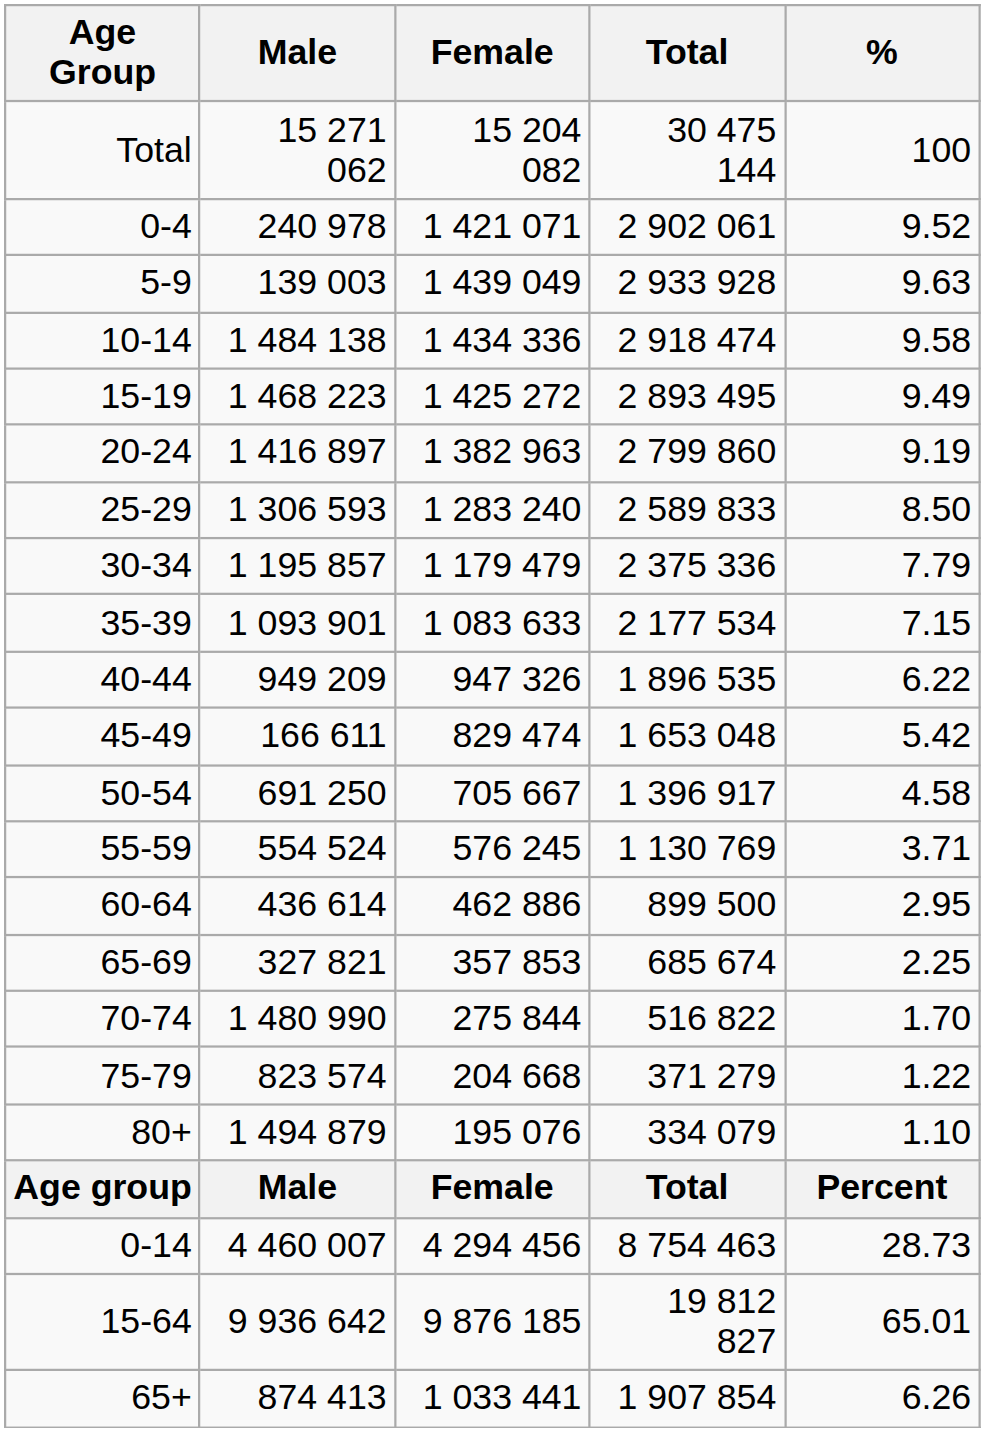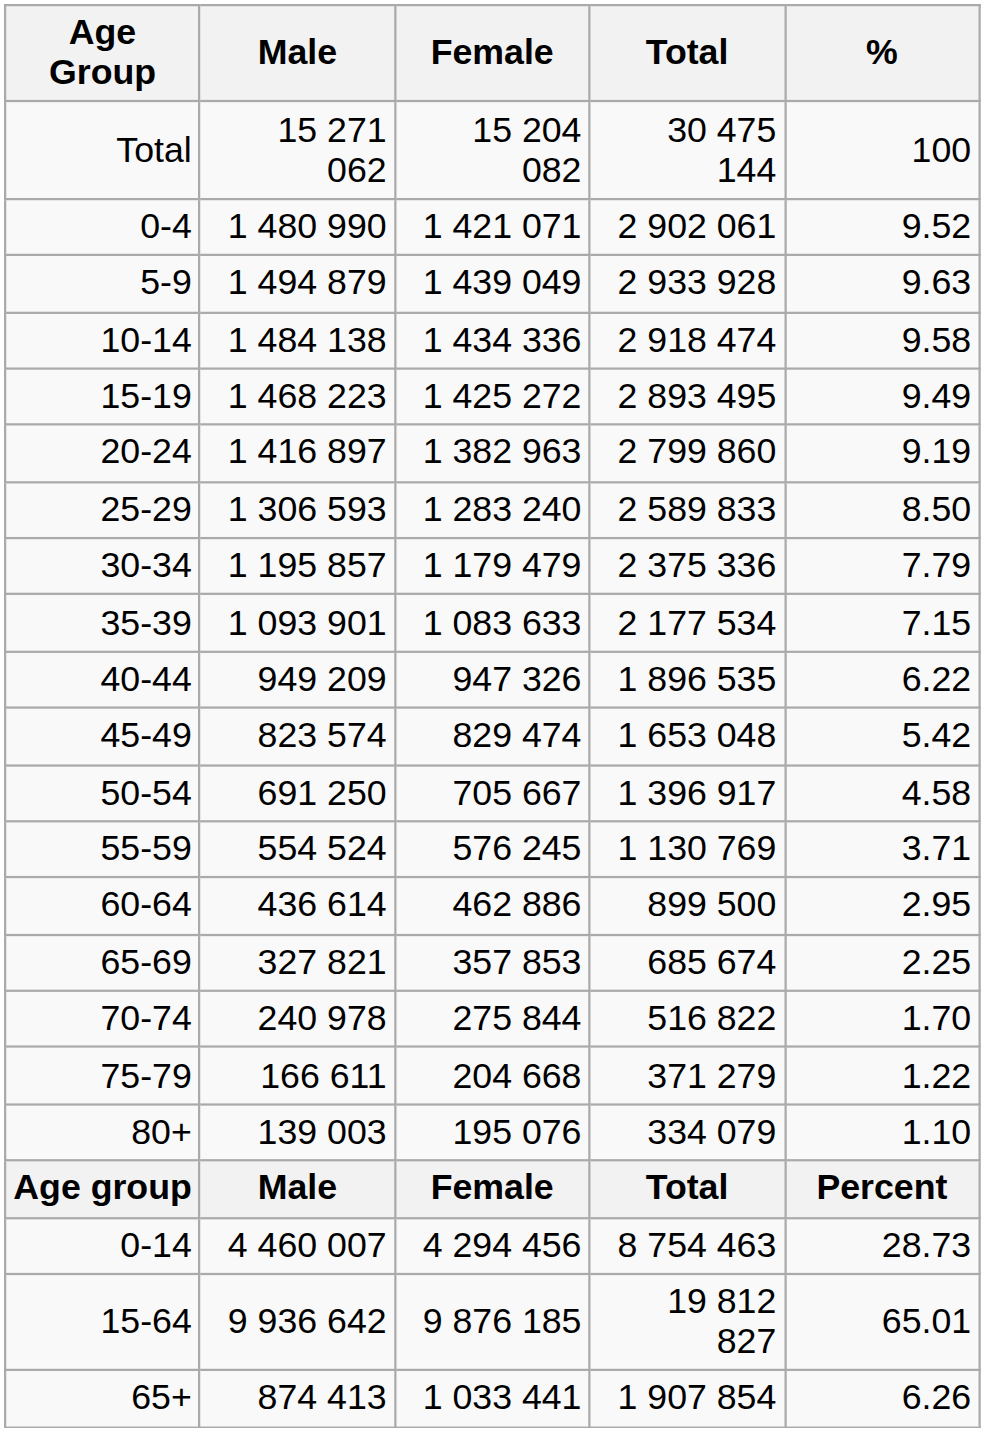0-4 | Male: 240 978 -> 1 480 990
5-9 | Male: 139 003 -> 1 494 879
45-49 | Male: 166 611 -> 823 574
70-74 | Male: 1 480 990 -> 240 978
75-79 | Male: 823 574 -> 166 611
80+ | Male: 1 494 879 -> 139 003
